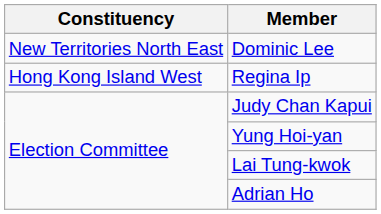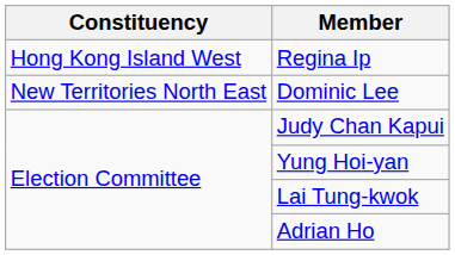rows swapped: Regina Ip <-> Dominic Lee
